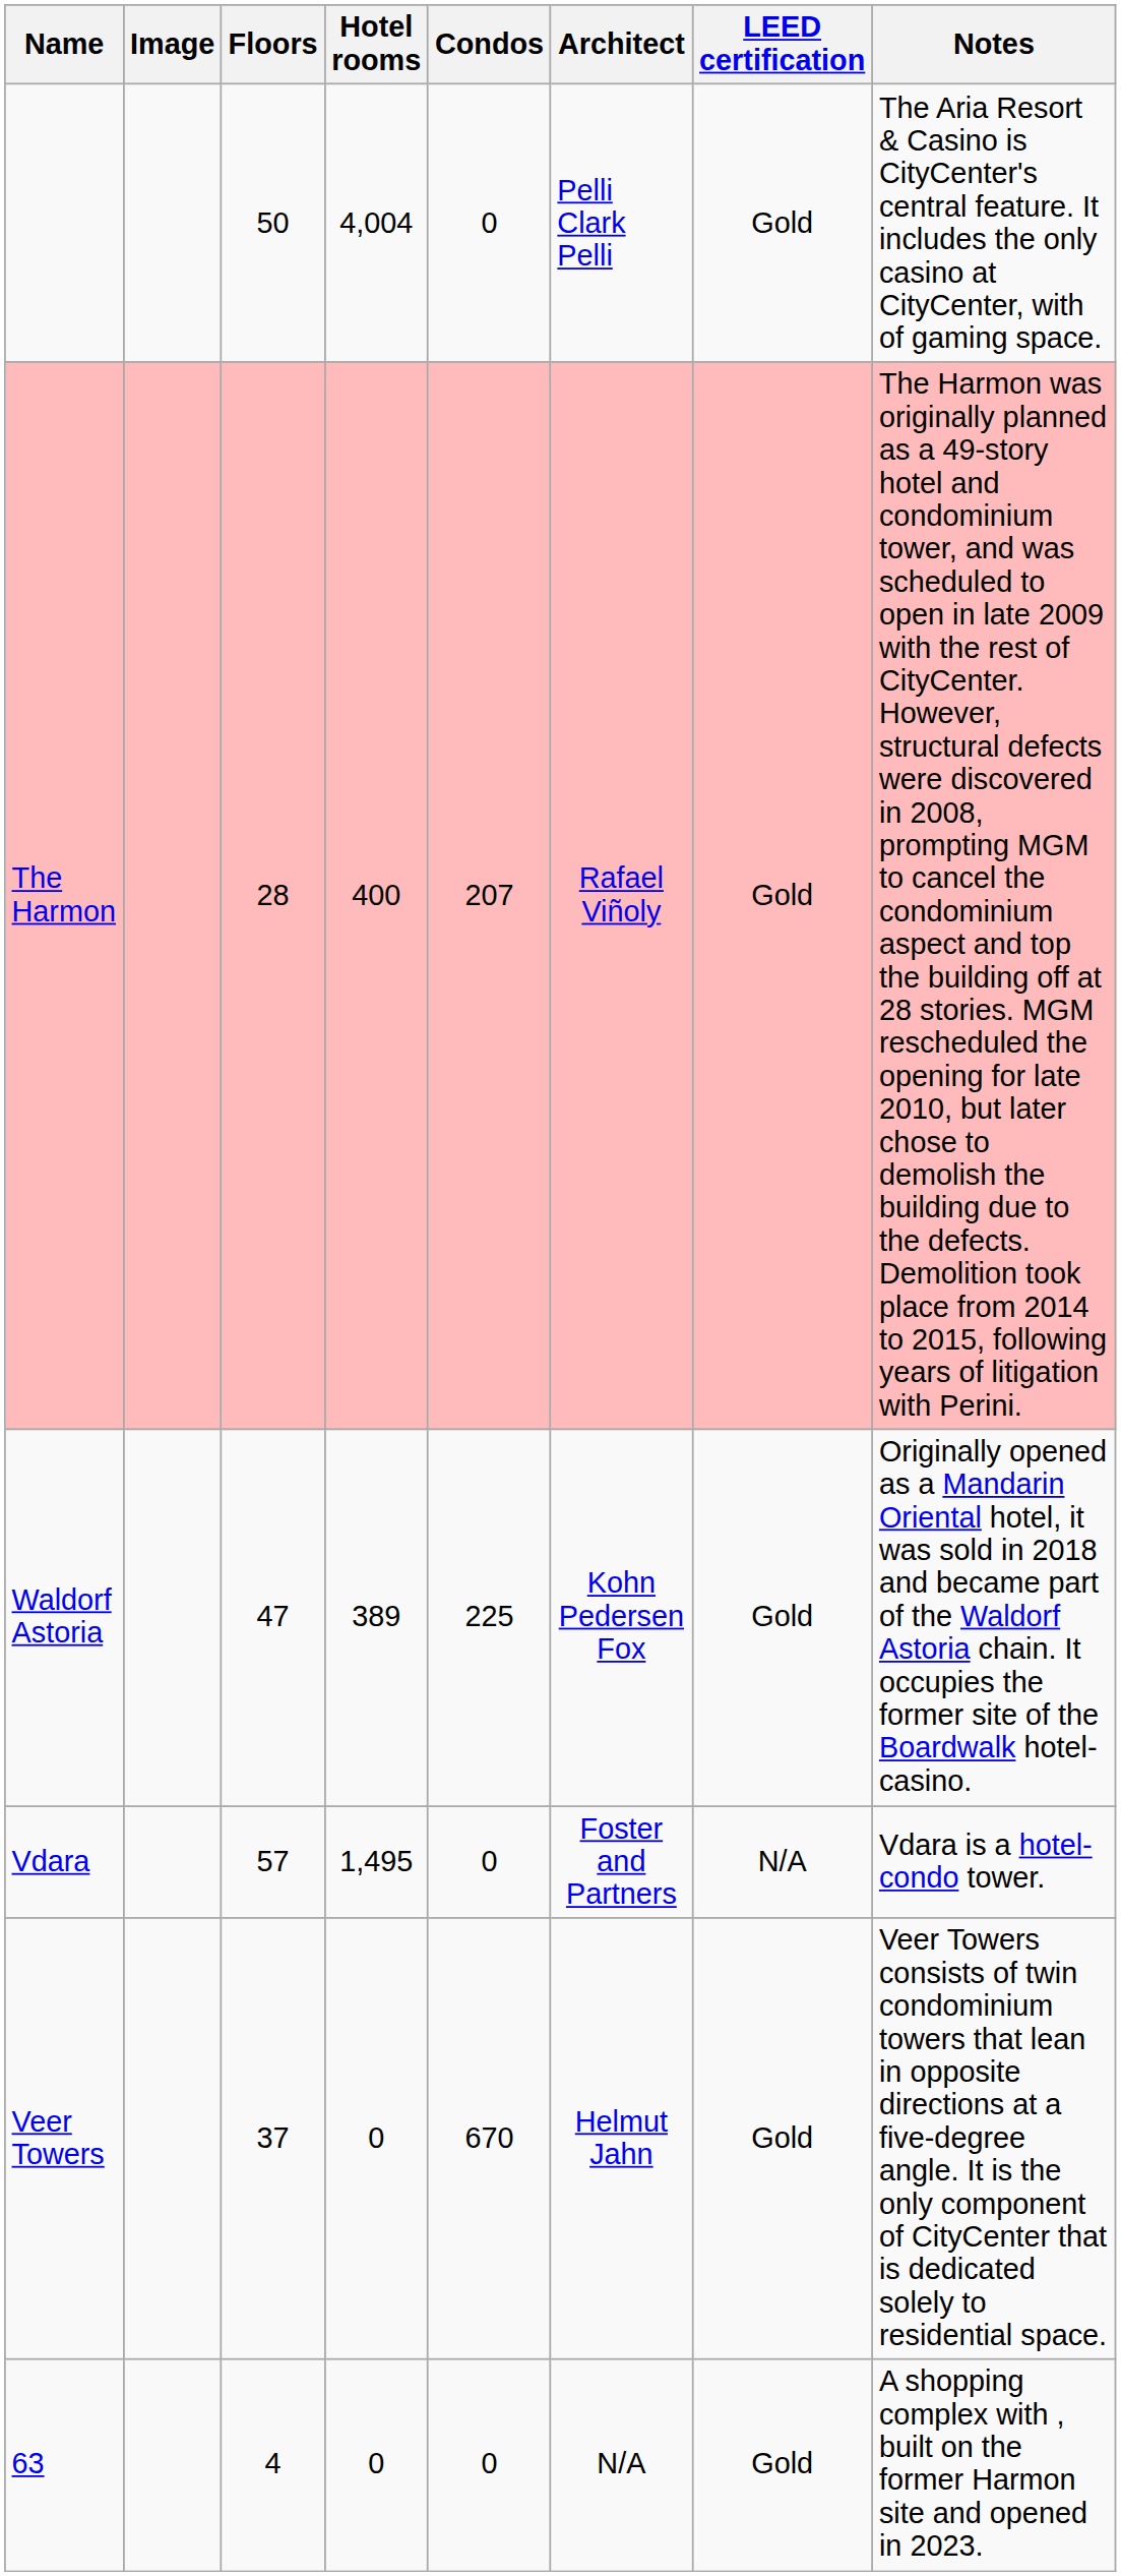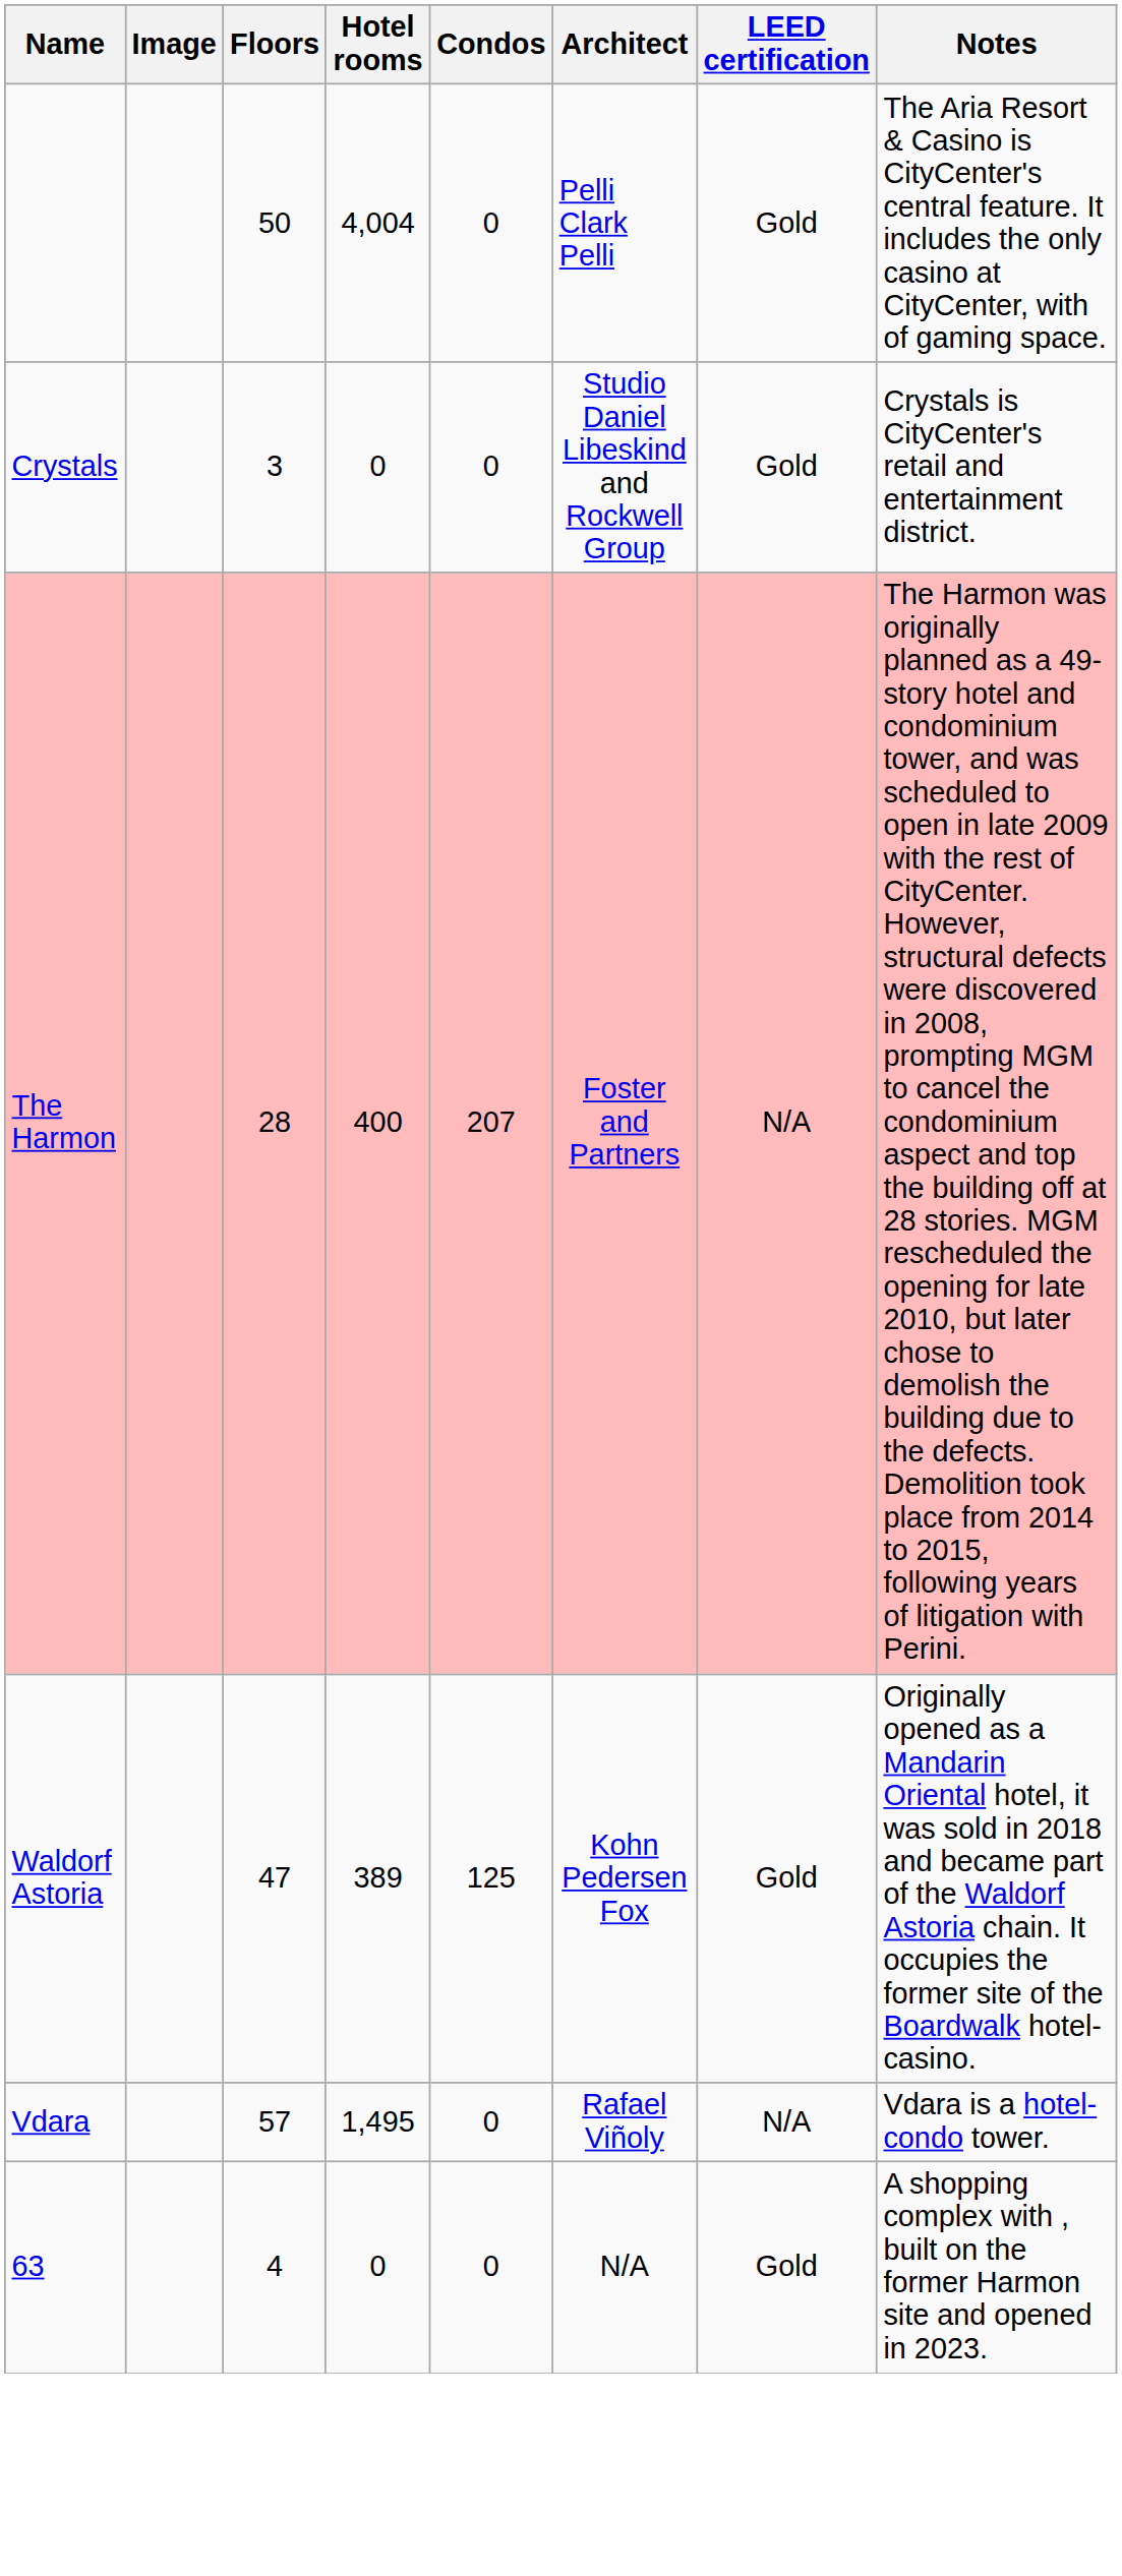+ row: Crystals | 3 | 0 | 0 | Studio Daniel Libeskind and Rockwell Group | Gold | Crystals is CityCenter's retail and entertainment district.
The Harmon | Architect: Rafael Viñoly -> Foster and Partners
The Harmon | LEED certification: Gold -> N/A
Waldorf Astoria | Condos: 225 -> 125
Vdara | Architect: Foster and Partners -> Rafael Viñoly
- row: Veer Towers | 37 | 0 | 670 | Helmut Jahn | Gold | Veer Towers consists of twin condominium towers that lean in opposite directions at a five-degree angle. It is the only component of CityCenter that is dedicated solely to residential space.
